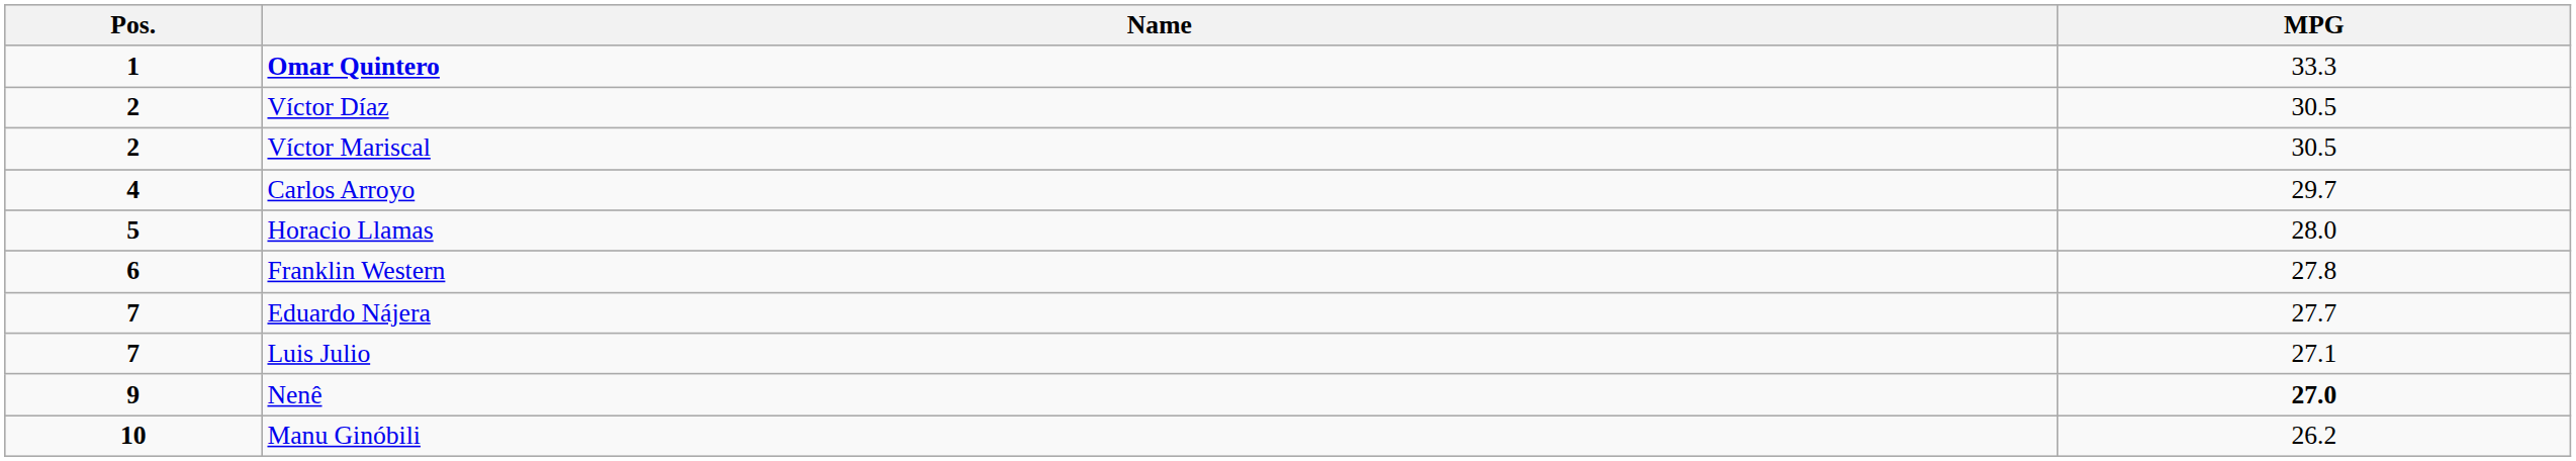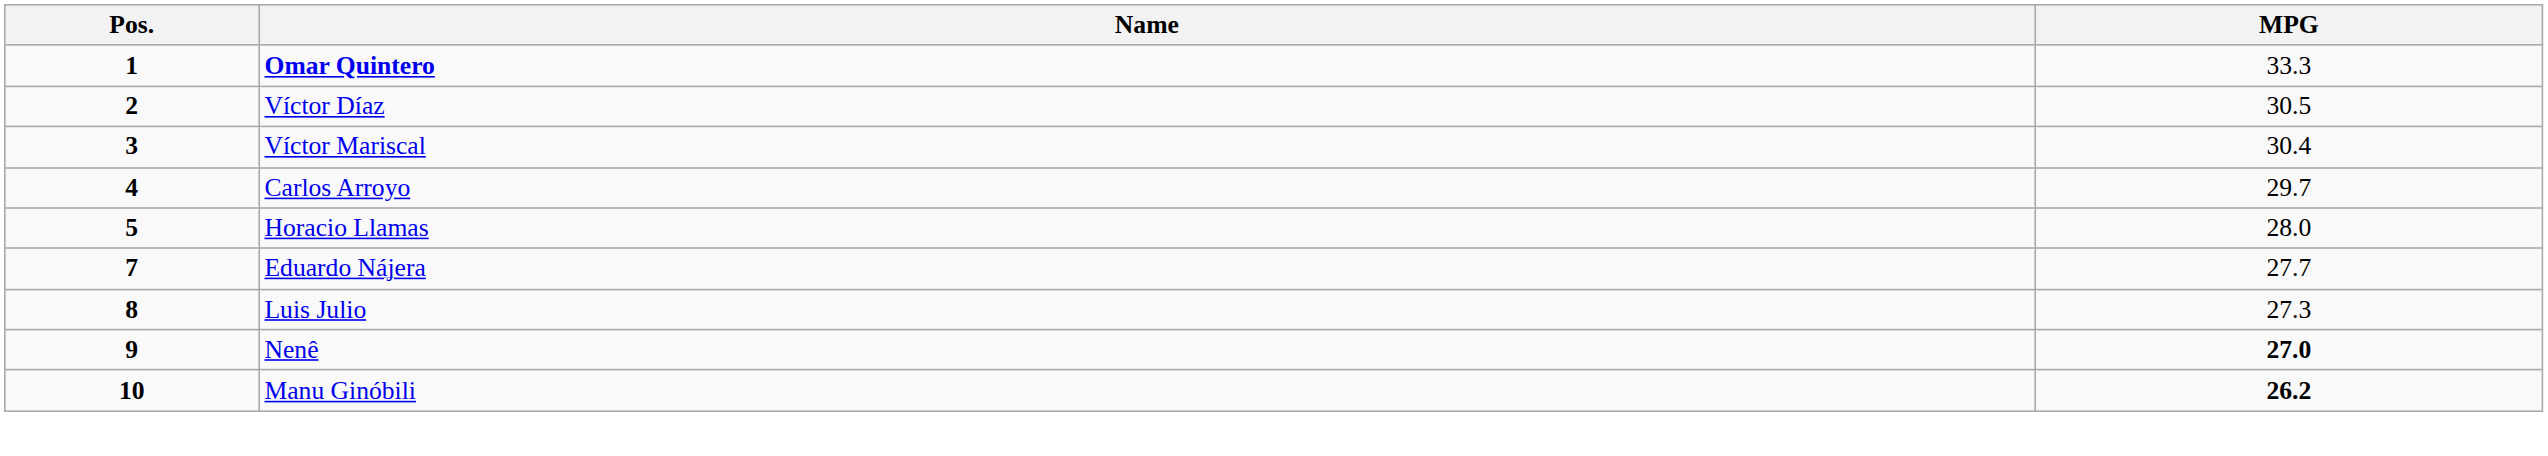Víctor Mariscal | Pos.: 2 -> 3
Víctor Mariscal | MPG: 30.5 -> 30.4
- row: 6 | Franklin Western | 27.8
Luis Julio | Pos.: 7 -> 8
Luis Julio | MPG: 27.1 -> 27.3
Manu Ginóbili | MPG: normal -> bold
